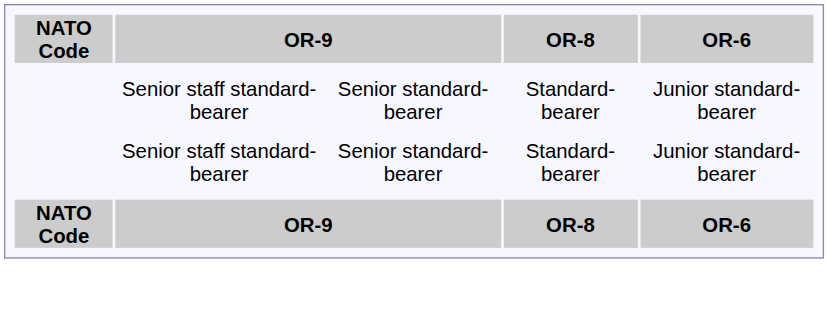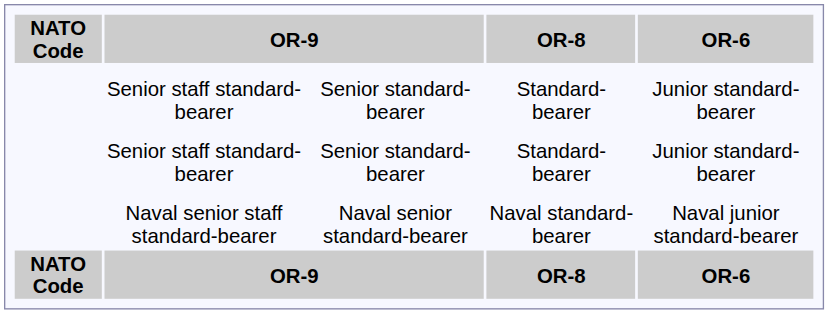+ row: Naval senior staff standard-bearer | Naval senior standard-bearer | Naval standard-bearer | Naval junior standard-bearer
